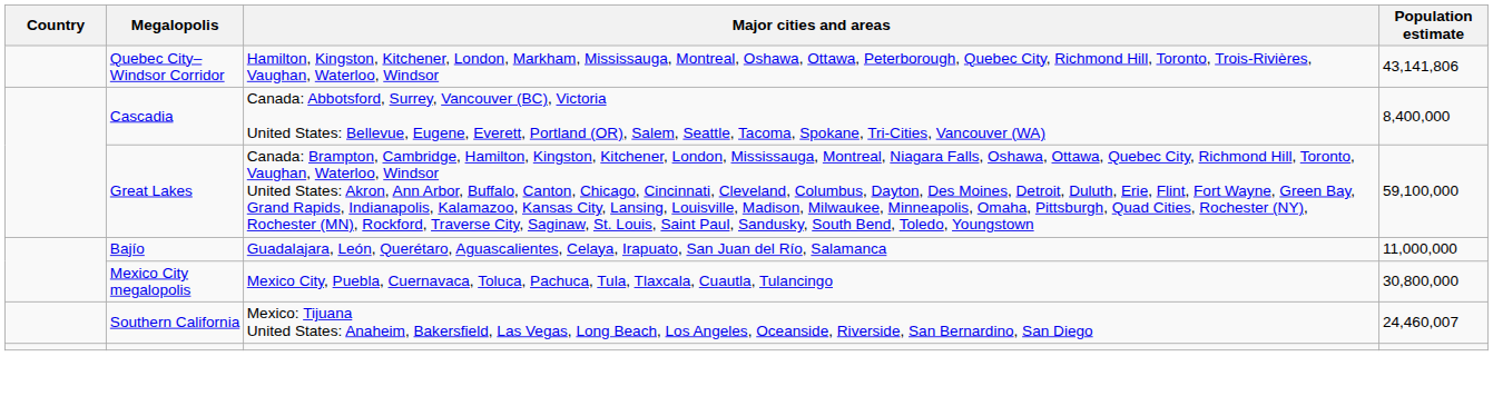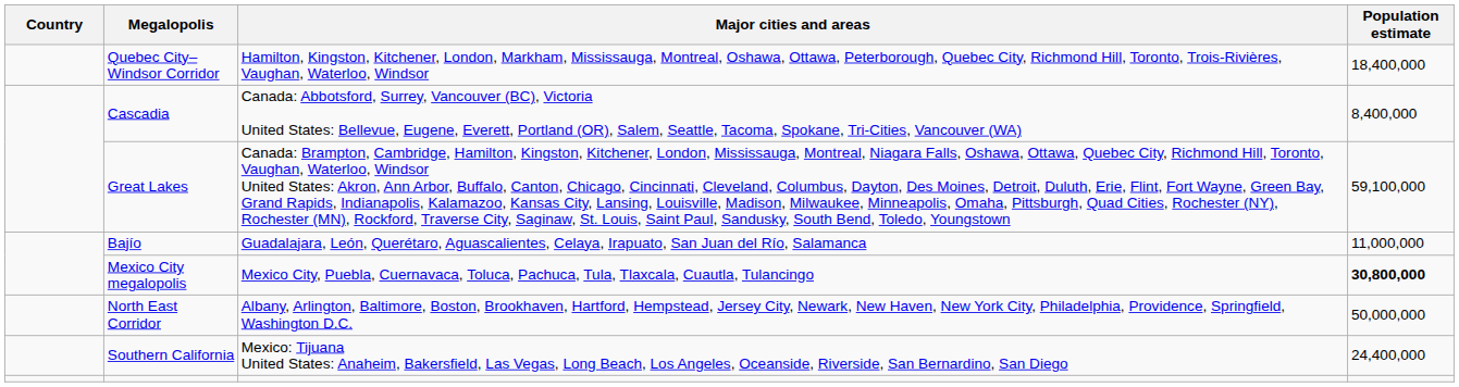Quebec City–Windsor Corridor | Population estimate: 43,141,806 -> 18,400,000
Mexico City megalopolis | Population estimate: normal -> bold
+ row: North East Corridor | Albany, Arlington, Baltimore, Boston, Brookhaven, Hartford, Hempstead, Jersey City, Newark, New Haven, New York City, Philadelphia, Providence, Springfield, Washington D.C. | 50,000,000
Southern California | Population estimate: 24,460,007 -> 24,400,000
